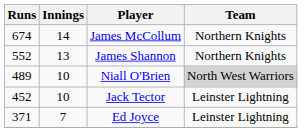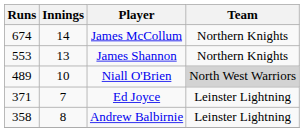James Shannon | Runs: 552 -> 553
- row: 452 | 10 | Jack Tector | Leinster Lightning
+ row: 358 | 8 | Andrew Balbirnie | Leinster Lightning
